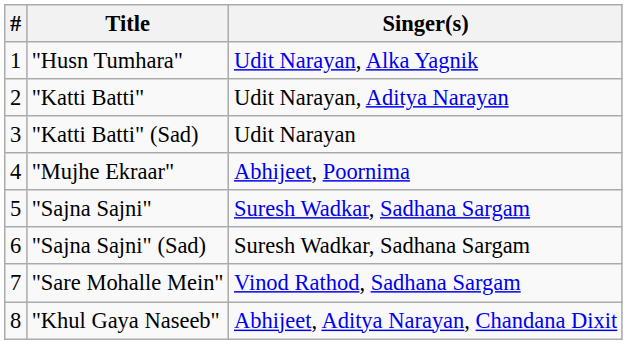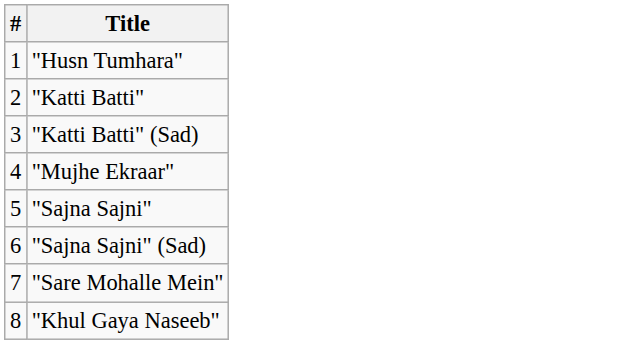- column: Singer(s) | Udit Narayan, Alka Yagnik | Udit Narayan, Aditya Narayan | Udit Narayan | Abhijeet, Poornima | Suresh Wadkar, Sadhana Sargam | Suresh Wadkar, Sadhana Sargam | Vinod Rathod, Sadhana Sargam | Abhijeet, Aditya Narayan, Chandana Dixit
